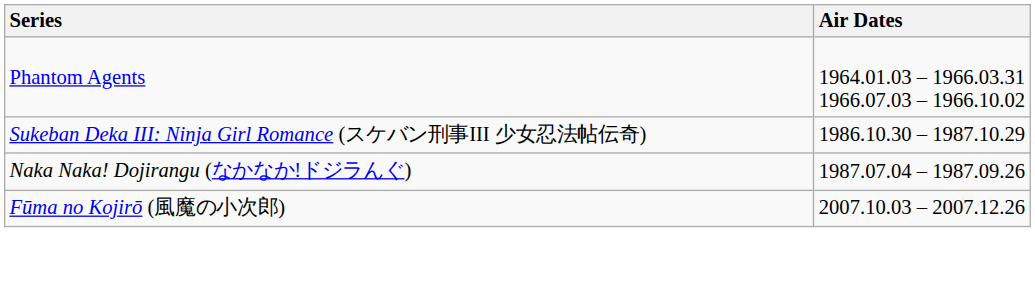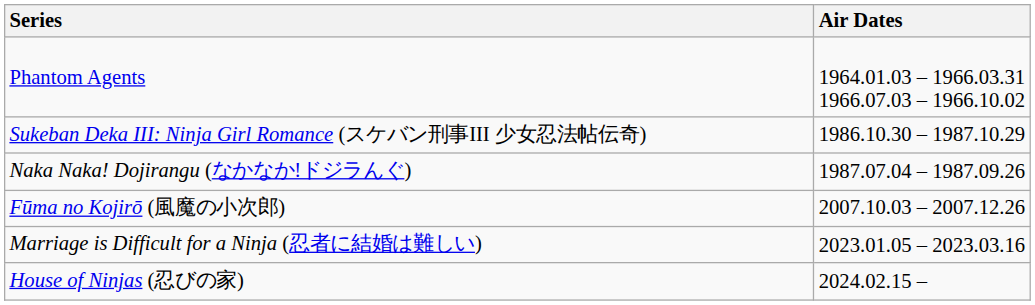+ row: Marriage is Difficult for a Ninja (忍者に結婚は難しい) | 2023.01.05 – 2023.03.16
+ row: House of Ninjas (忍びの家) | 2024.02.15 –
